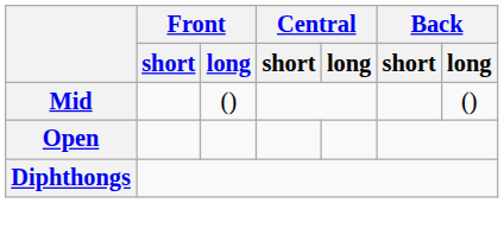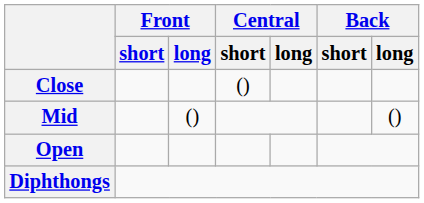+ row: Close | ()
